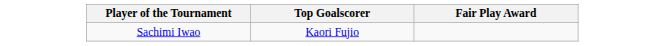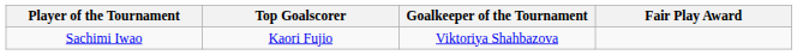+ column: Goalkeeper of the Tournament | Viktoriya Shahbazova
